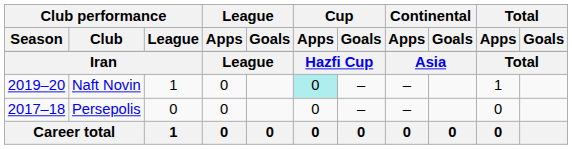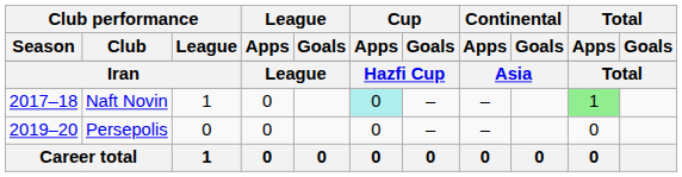Naft Novin | Club performance / Season: 2019–20 -> 2017–18
Naft Novin | Total / Apps: no background -> lightgreen background
Persepolis | Club performance / Season: 2017–18 -> 2019–20
